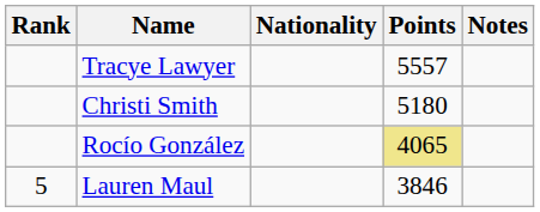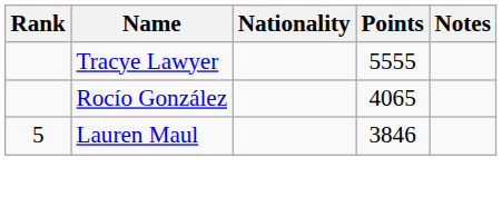Tracye Lawyer | Points: 5557 -> 5555
- row: Christi Smith | 5180
Rocío González | Points: khaki background -> no background
